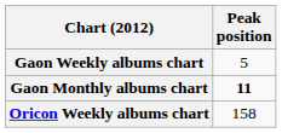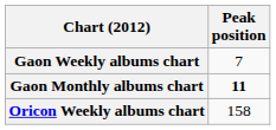Gaon Weekly albums chart | Peak position: 5 -> 7
